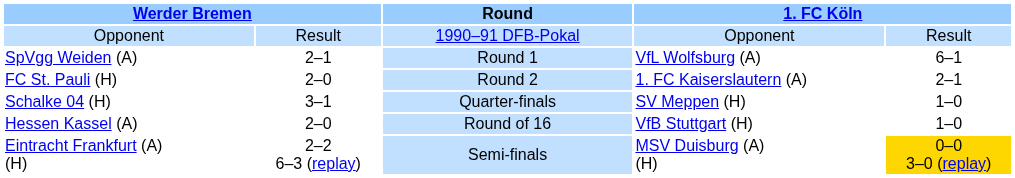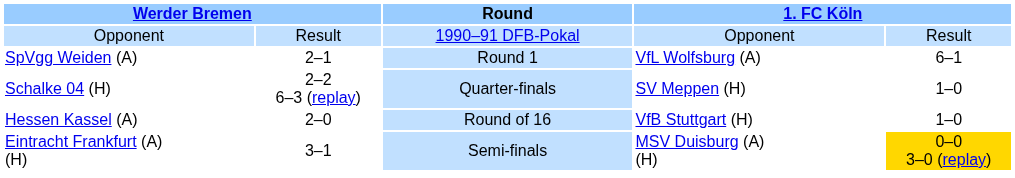- row: FC St. Pauli (H) | 2–0 | Round 2 | 1. FC Kaiserslautern (A) | 2–1
Schalke 04 (H) | column 2: 3–1 -> 2–2 6–3 (replay)
Eintracht Frankfurt (A) (H) | column 2: 2–2 6–3 (replay) -> 3–1
